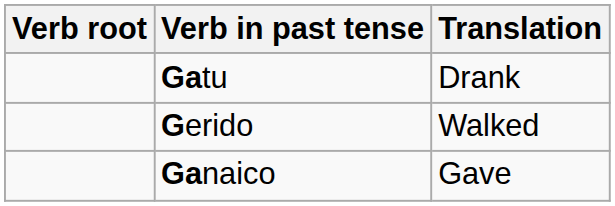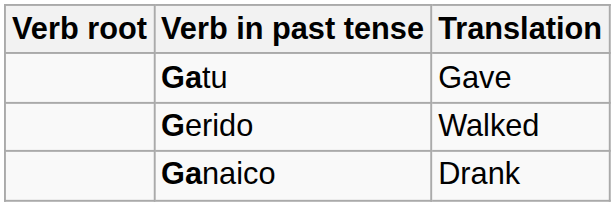Gatu | Translation: Drank -> Gave
Ganaico | Translation: Gave -> Drank
